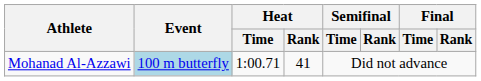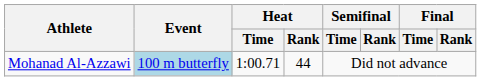Mohanad Al‐Azzawi | Heat / Rank: 41 -> 44
